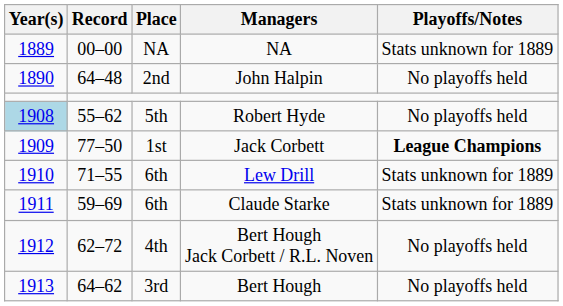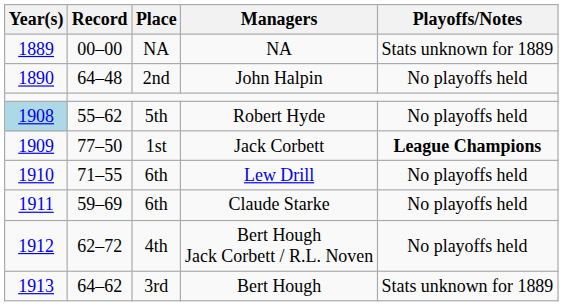Lew Drill | Playoffs/Notes: Stats unknown for 1889 -> No playoffs held
Claude Starke | Playoffs/Notes: Stats unknown for 1889 -> No playoffs held
Bert Hough | Playoffs/Notes: No playoffs held -> Stats unknown for 1889
